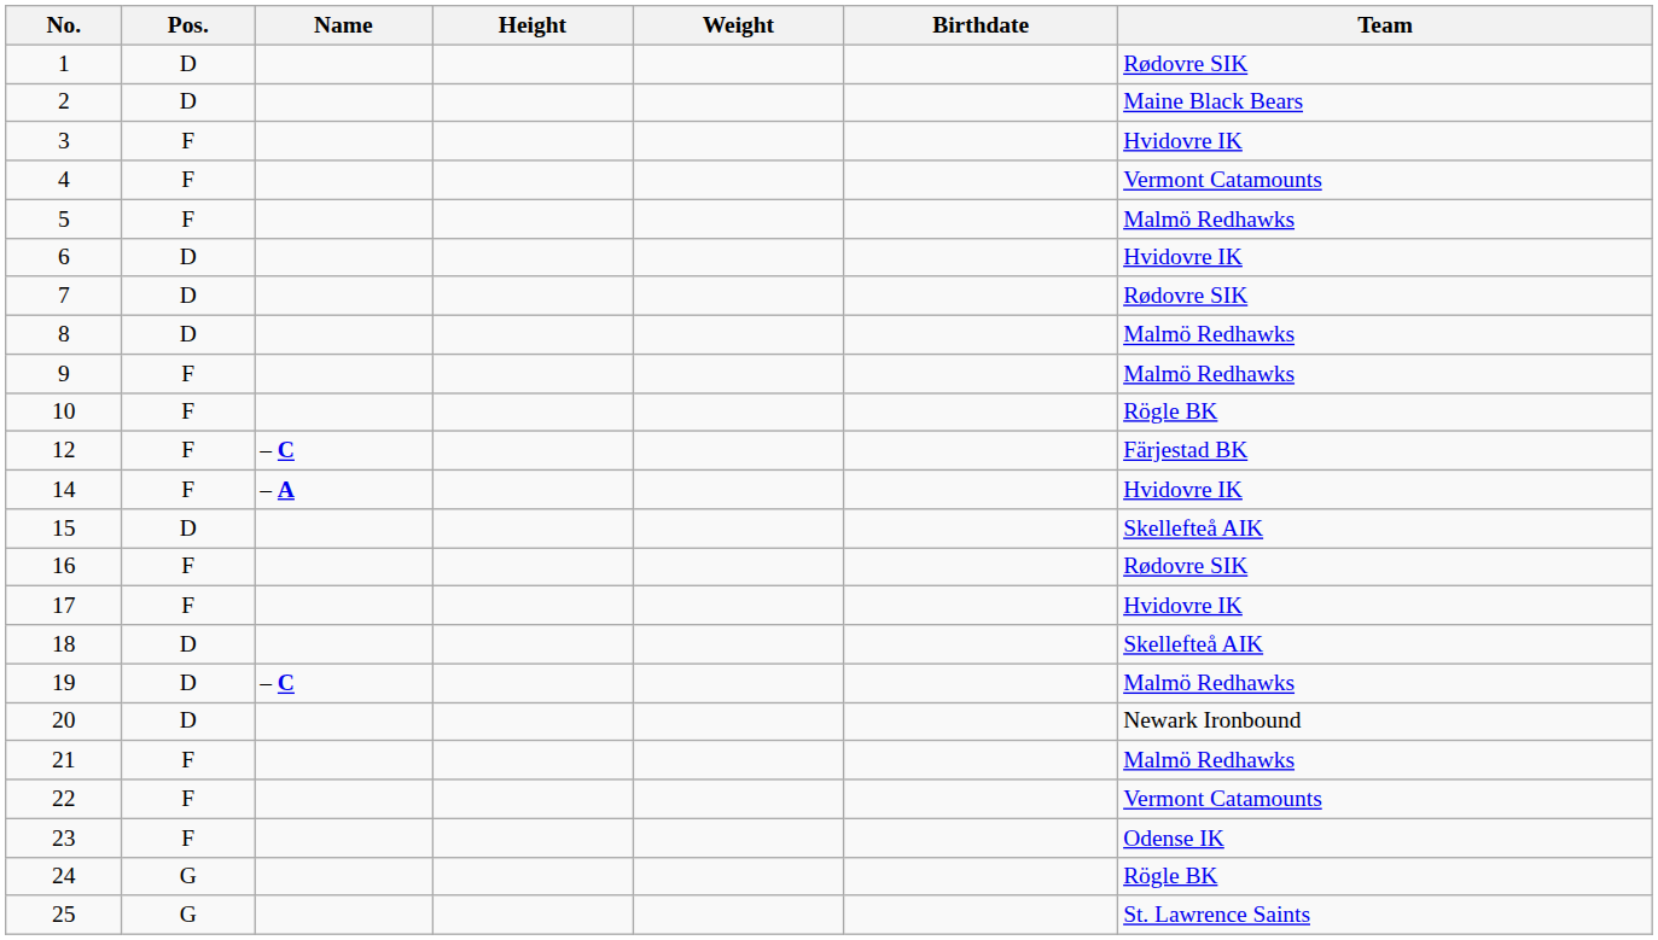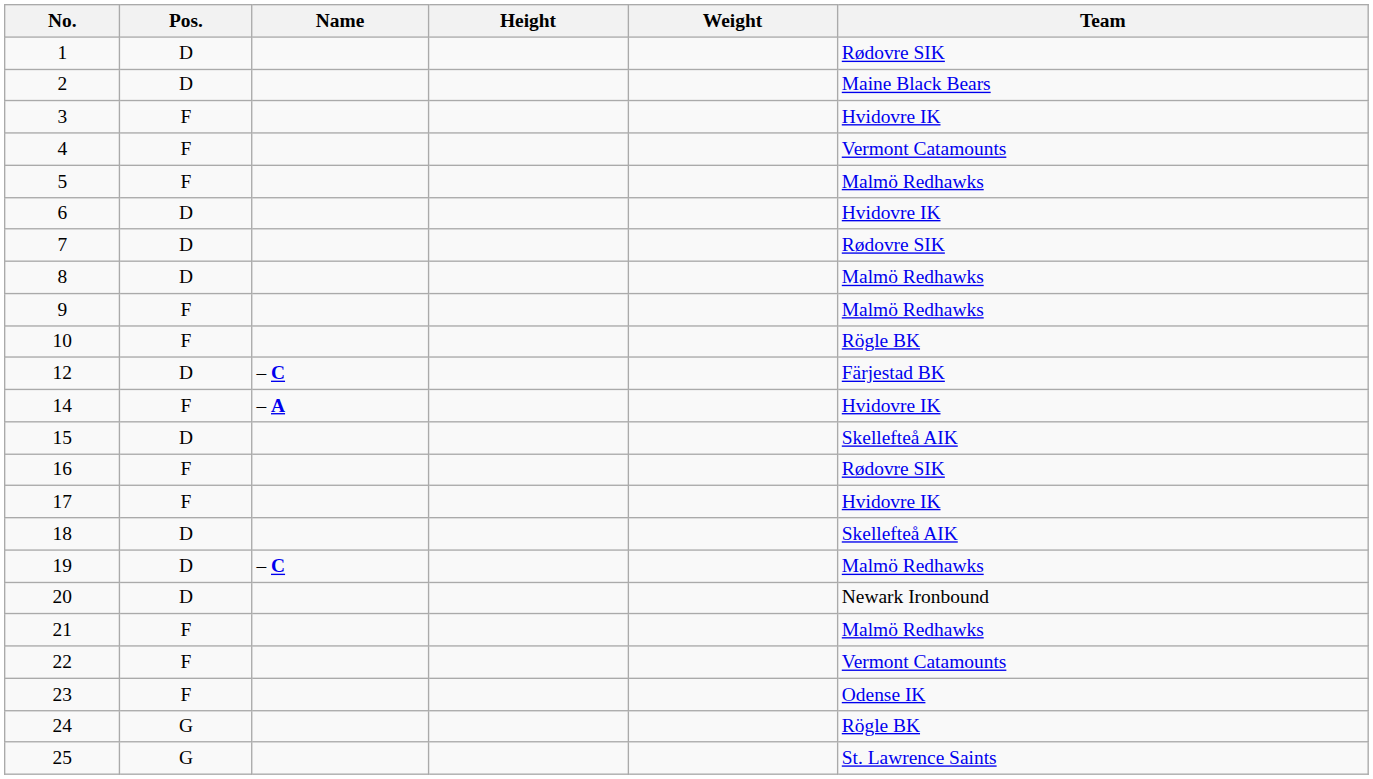- column: Birthdate
12 | Pos.: F -> D
